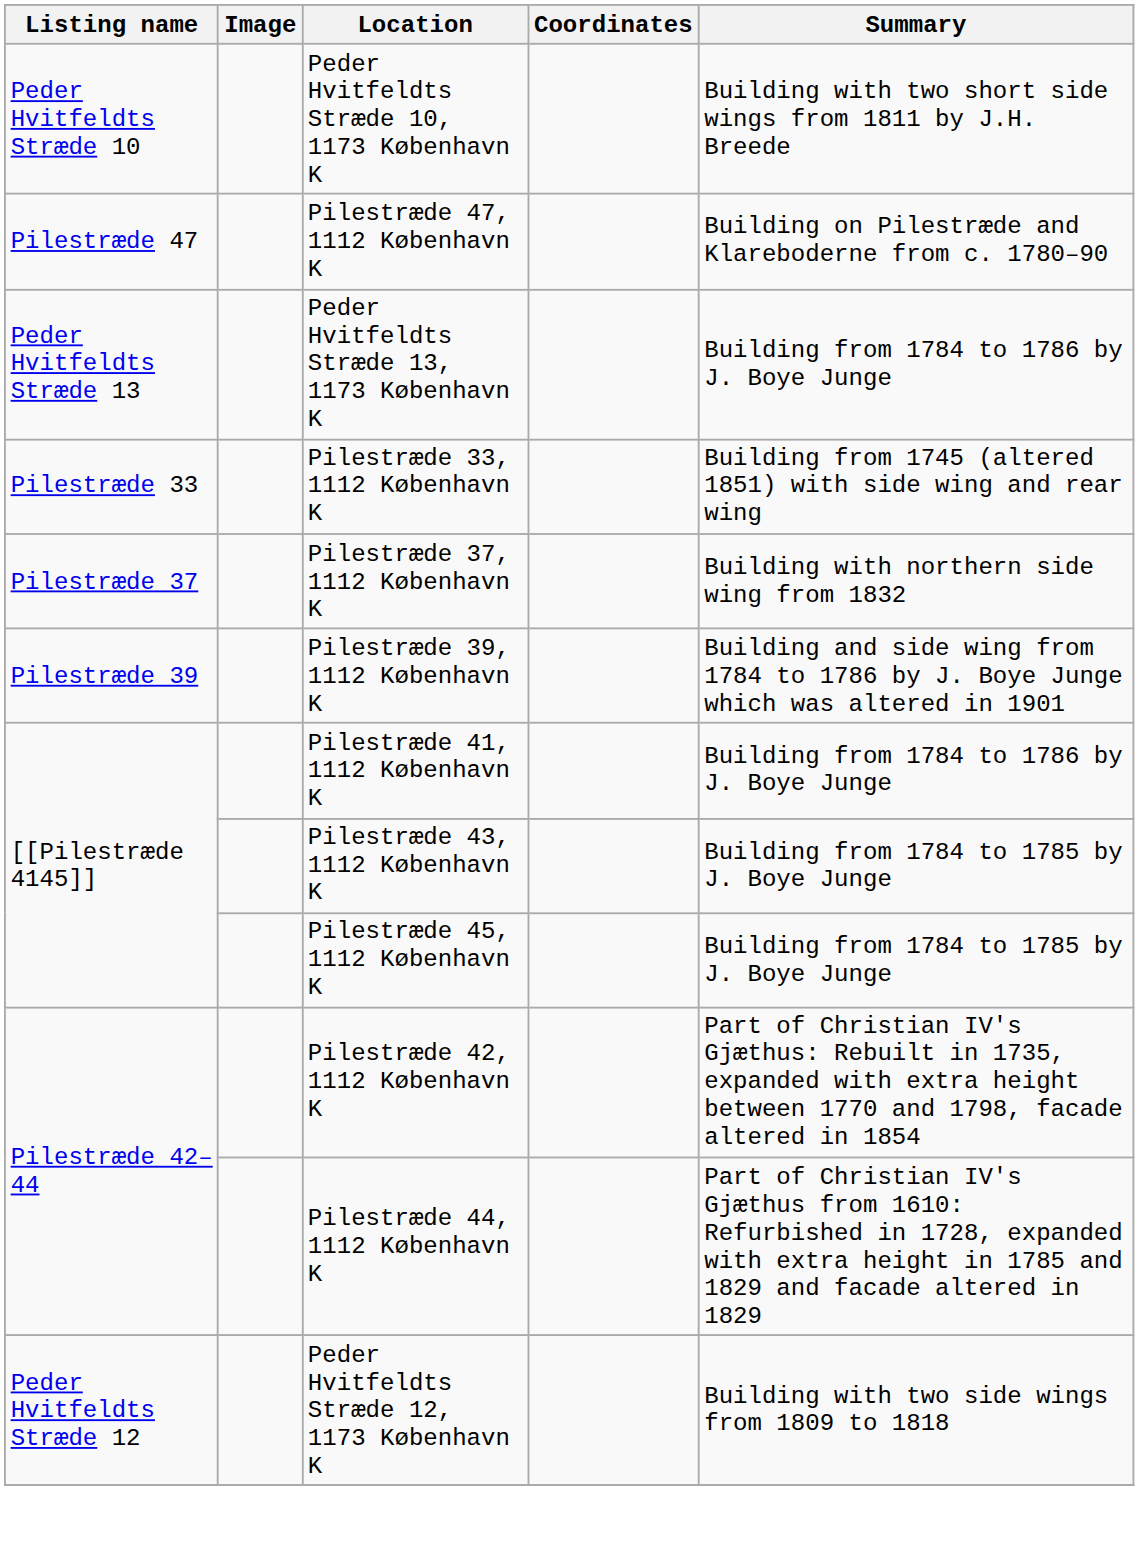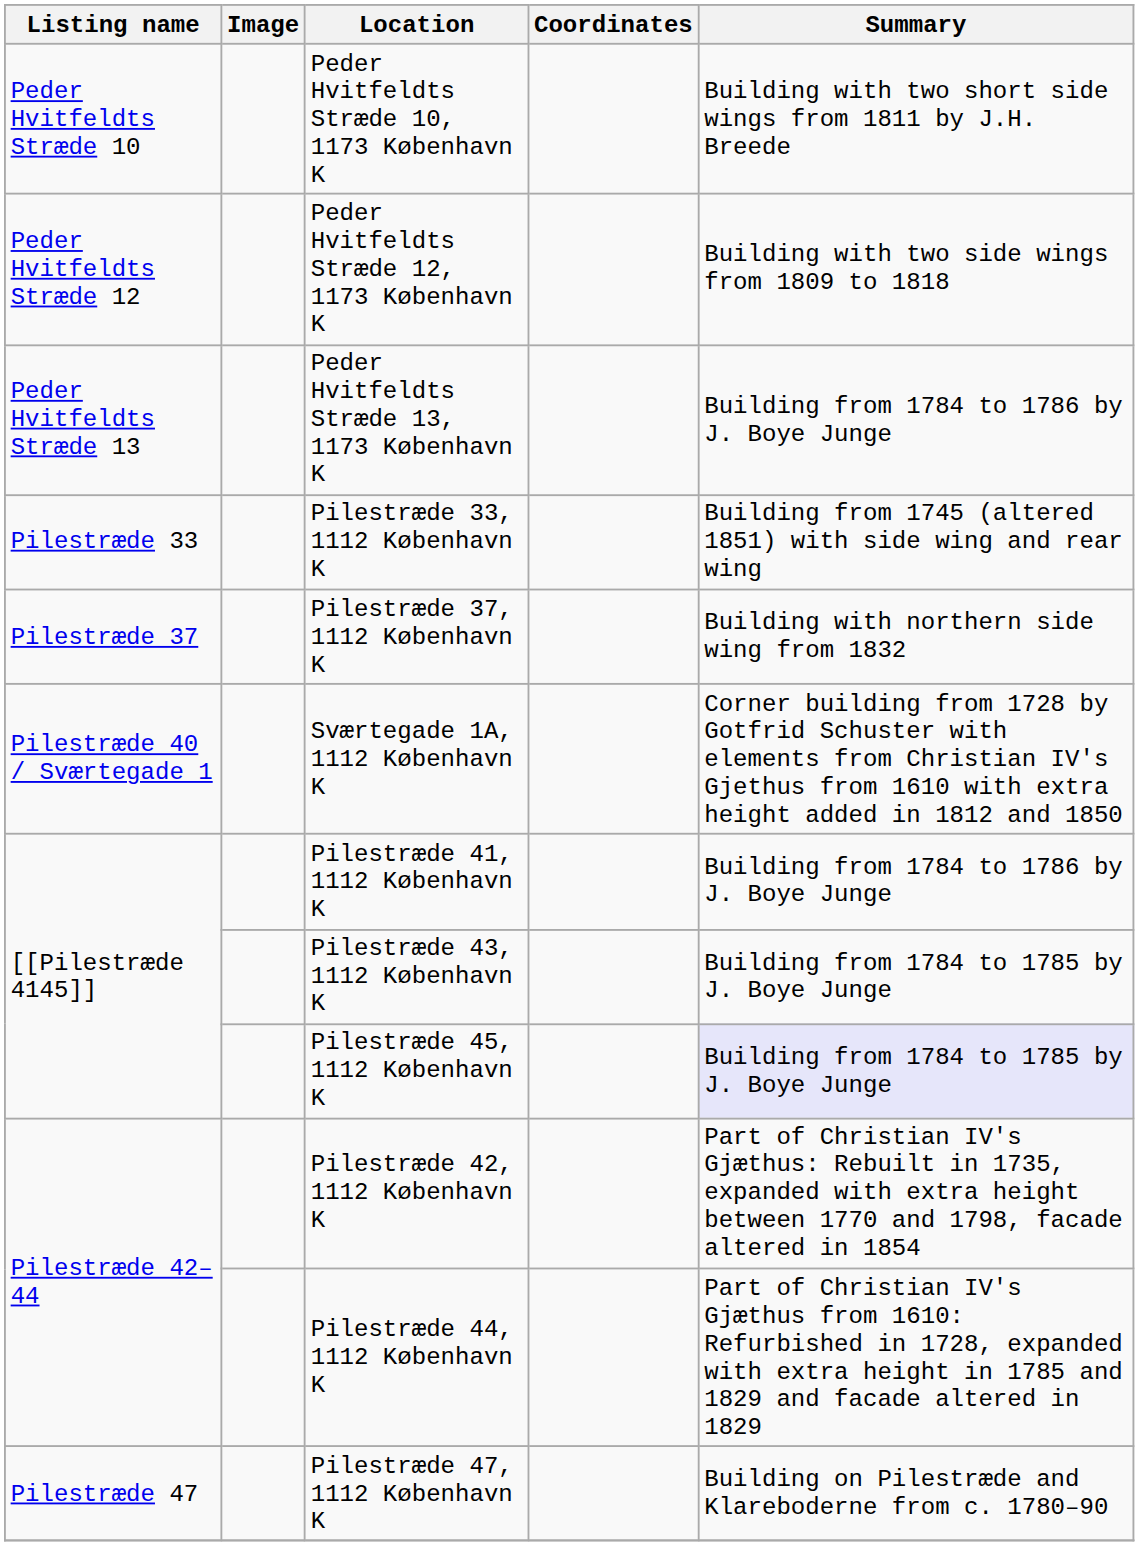rows swapped: Peder Hvitfeldts Stræde 12, 1173 København K <-> Pilestræde 47, 1112 København K
- row: Pilestræde 39 | Pilestræde 39, 1112 København K | Building and side wing from 1784 to 1786 by J. Boye Junge which was altered in 1901
+ row: Pilestræde 40 / Sværtegade 1 | Sværtegade 1A, 1112 København K | Corner building from 1728 by Gotfrid Schuster with elements from Christian IV's Gjethus from 1610 with extra height added in 1812 and 1850
Pilestræde 45, 1112 København K | Summary: no background -> lavender background
